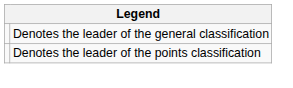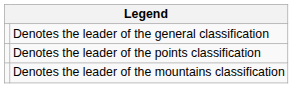+ row: Denotes the leader of the mountains classification
